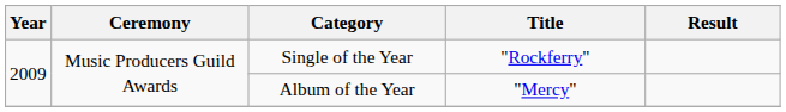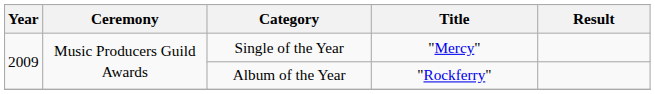Single of the Year | Title: "Rockferry" -> "Mercy"
Album of the Year | Title: "Mercy" -> "Rockferry"
